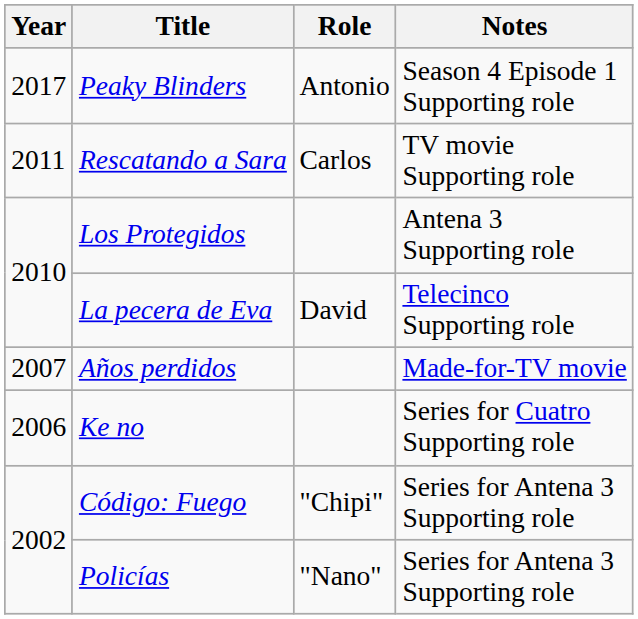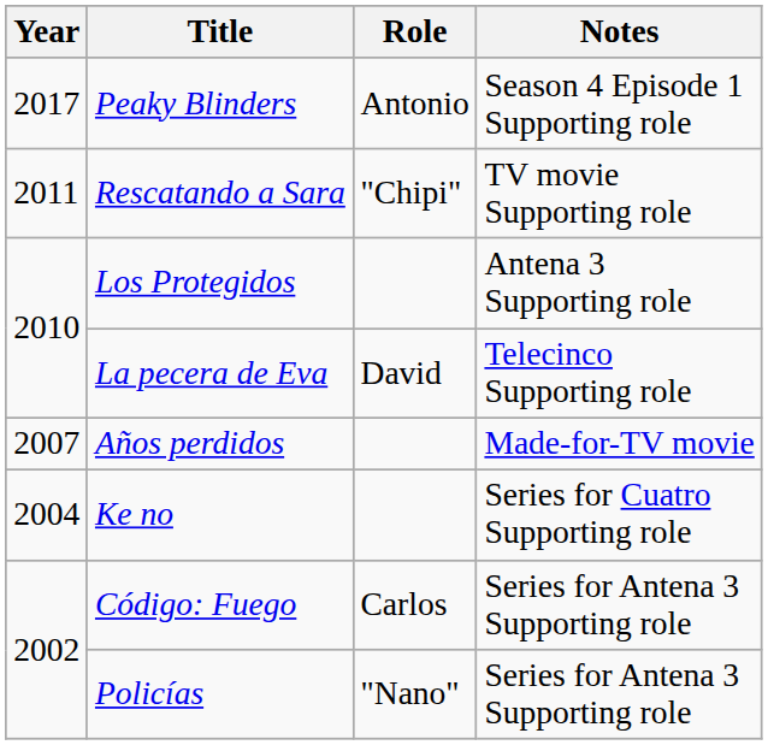Rescatando a Sara | Role: Carlos -> "Chipi"
Ke no | Year: 2006 -> 2004
Código: Fuego | Role: "Chipi" -> Carlos
